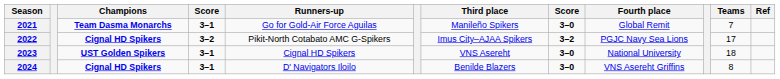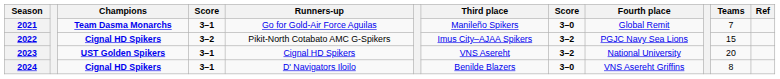2022 | Teams: 17 -> 15
2023 | column 8: 3–0 -> 3–2
2023 | Teams: 18 -> 20
